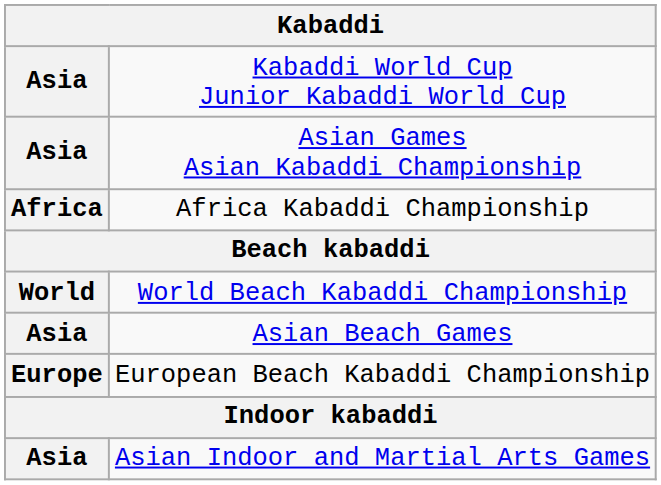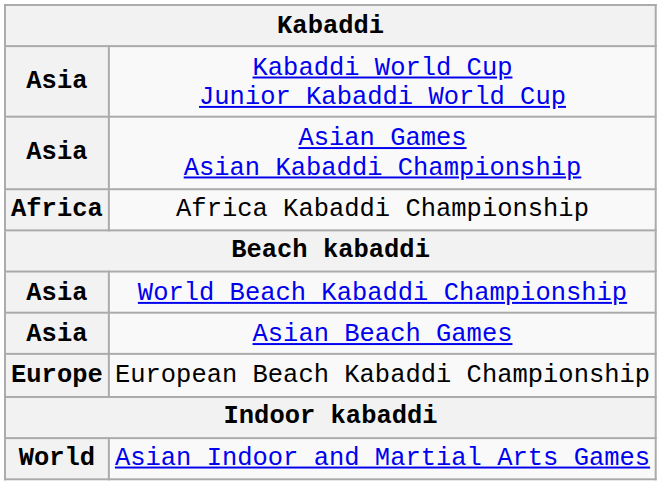World Beach Kabaddi Championship | column 1: World -> Asia
Asian Indoor and Martial Arts Games | column 1: Asia -> World
